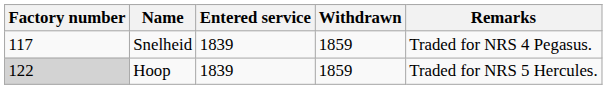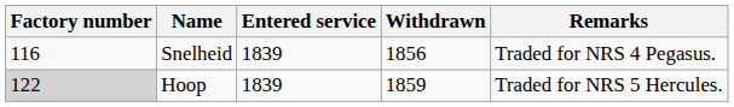Snelheid | Factory number: 117 -> 116
Snelheid | Withdrawn: 1859 -> 1856
